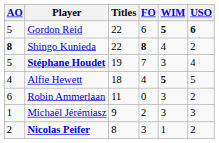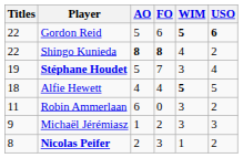columns swapped: Titles <-> AO
